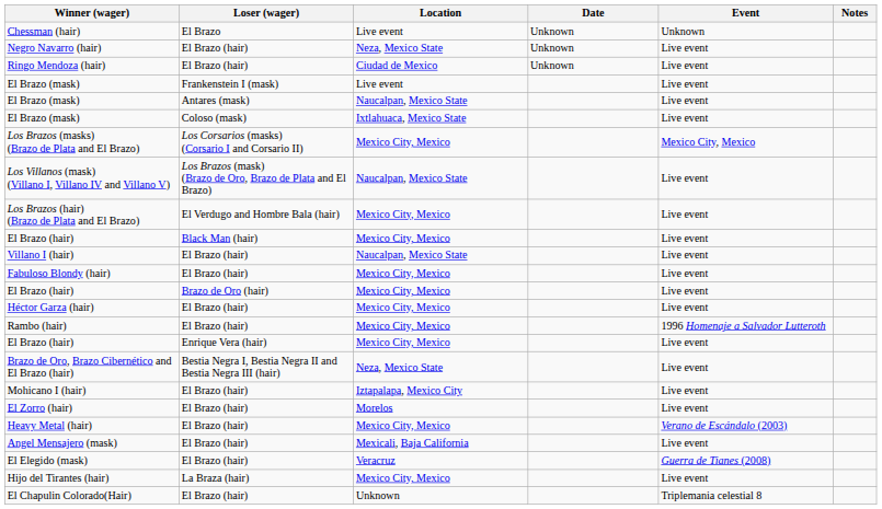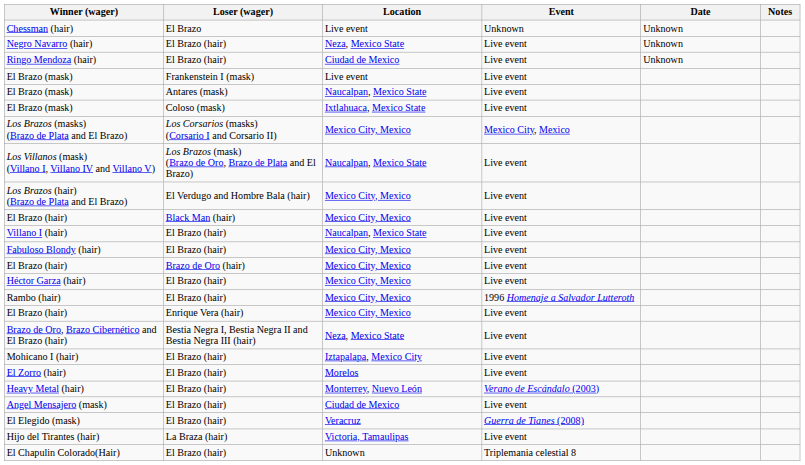columns swapped: Event <-> Date
Heavy Metal (hair) | Location: Mexico City, Mexico -> Monterrey, Nuevo León
Angel Mensajero (mask) | Location: Mexicali, Baja California -> Ciudad de Mexico
Hijo del Tirantes (hair) | Location: Mexico City, Mexico -> Victoria, Tamaulipas
